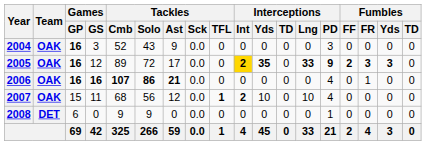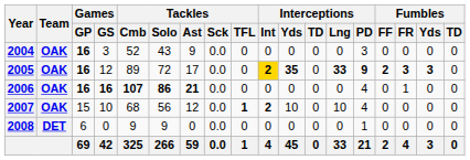2007 | Games / GS: 11 -> 10
